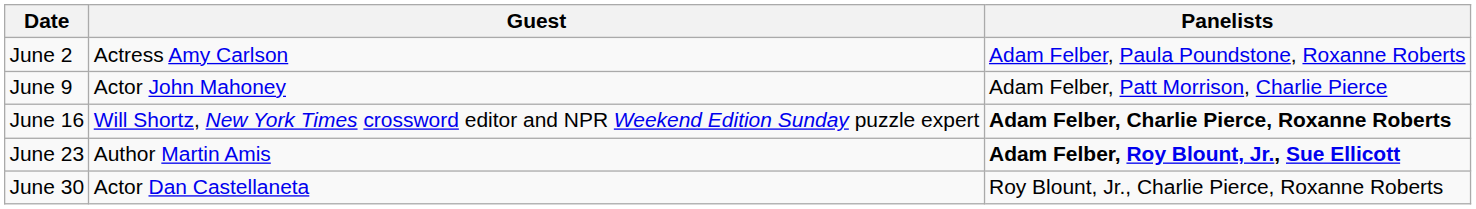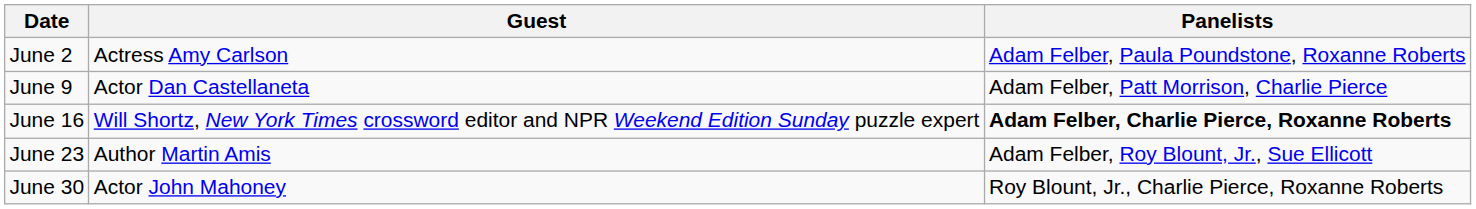June 9 | Guest: Actor John Mahoney -> Actor Dan Castellaneta
June 23 | Panelists: bold -> normal
June 30 | Guest: Actor Dan Castellaneta -> Actor John Mahoney
